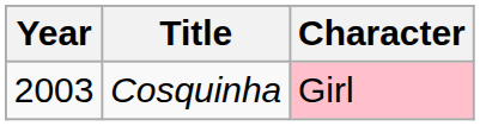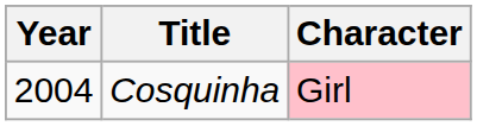Cosquinha | Year: 2003 -> 2004
